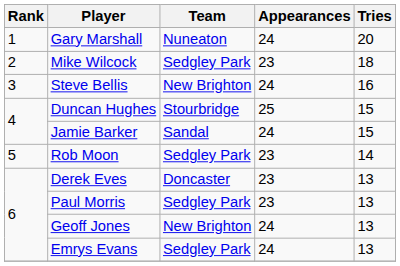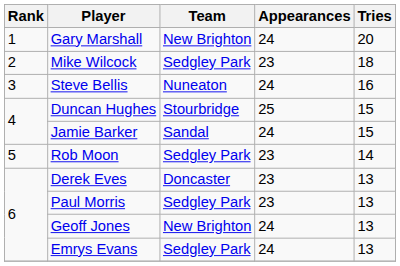Gary Marshall | Team: Nuneaton -> New Brighton
Steve Bellis | Team: New Brighton -> Nuneaton
